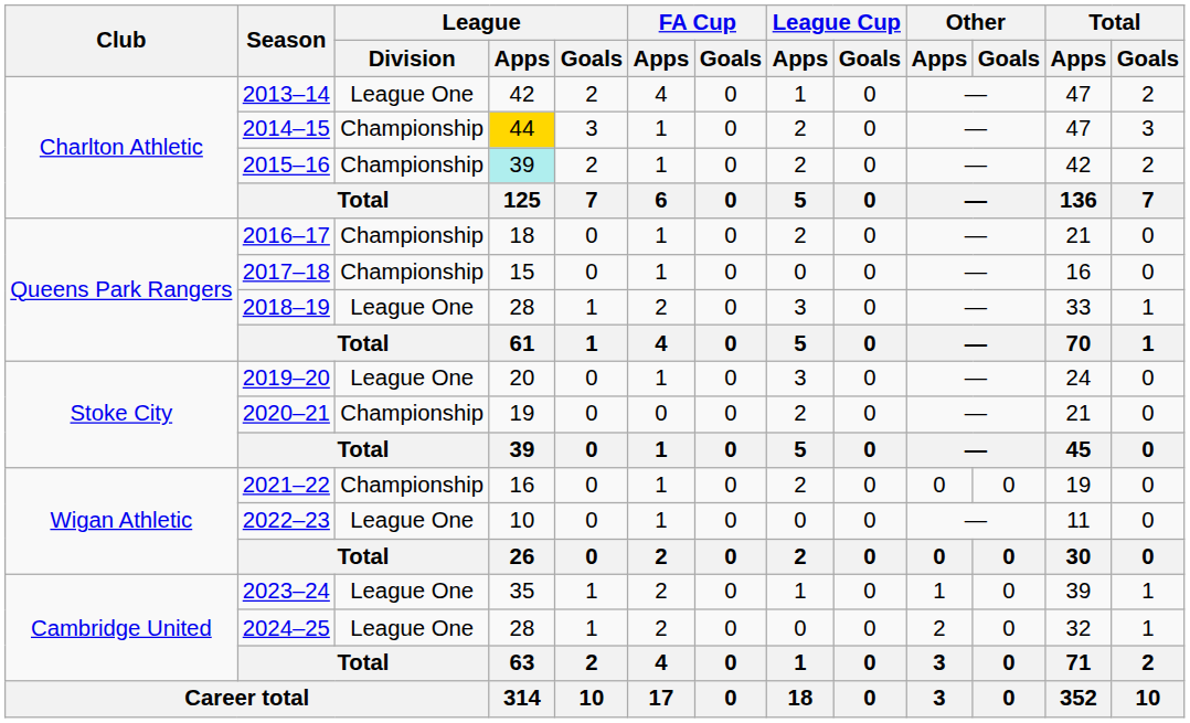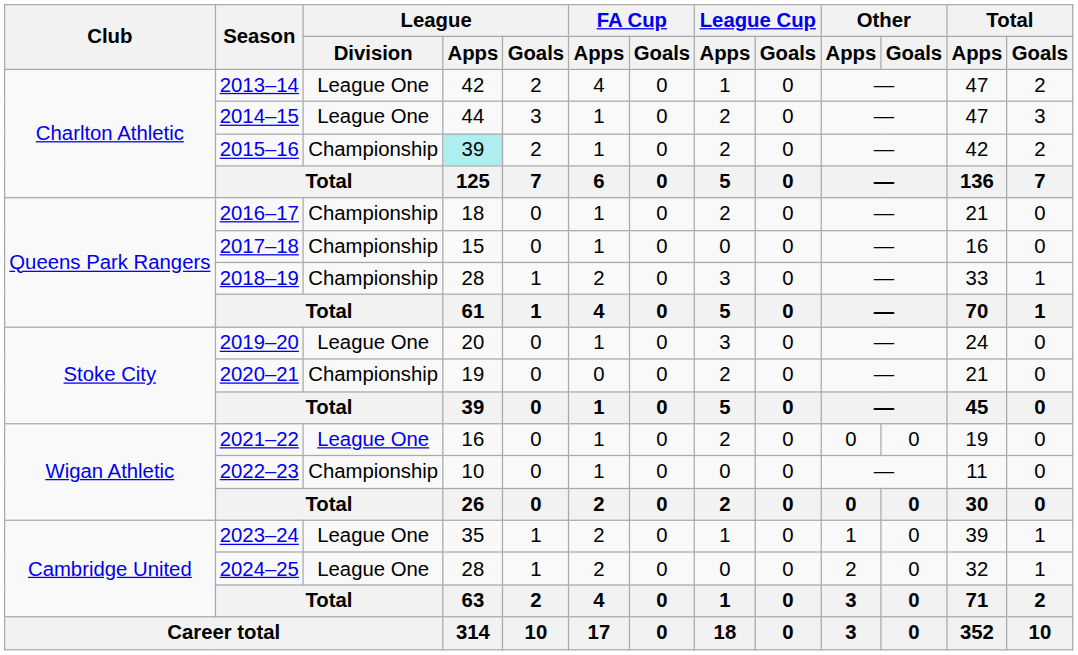2014–15 | League / Division: Championship -> League One
2014–15 | League / Apps: gold background -> no background
2018–19 | League / Division: League One -> Championship
2021–22 | League / Division: Championship -> League One
2022–23 | League / Division: League One -> Championship
